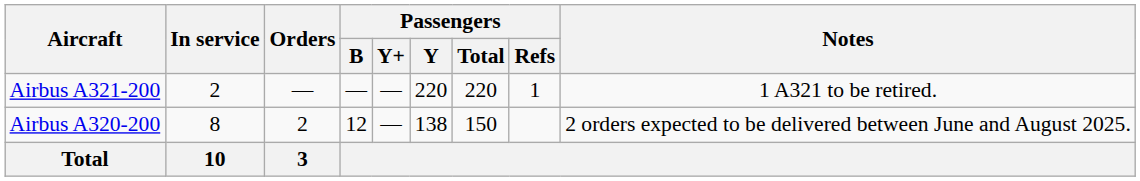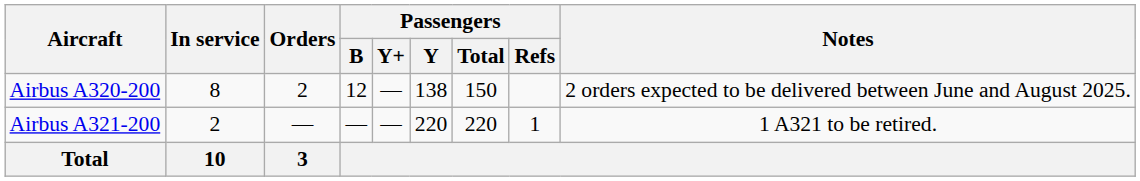rows swapped: Airbus A320-200 <-> Airbus A321-200
